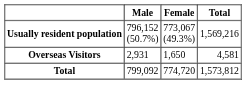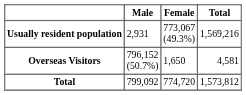Usually resident population | Male: 796,152 (50.7%) -> 2,931
Overseas Visitors | Male: 2,931 -> 796,152 (50.7%)
